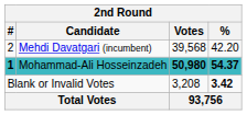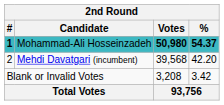rows swapped: Mohammad-Ali Hosseinzadeh <-> Mehdi Davatgari (incumbent)
Blank or Invalid Votes | %: bold -> normal
